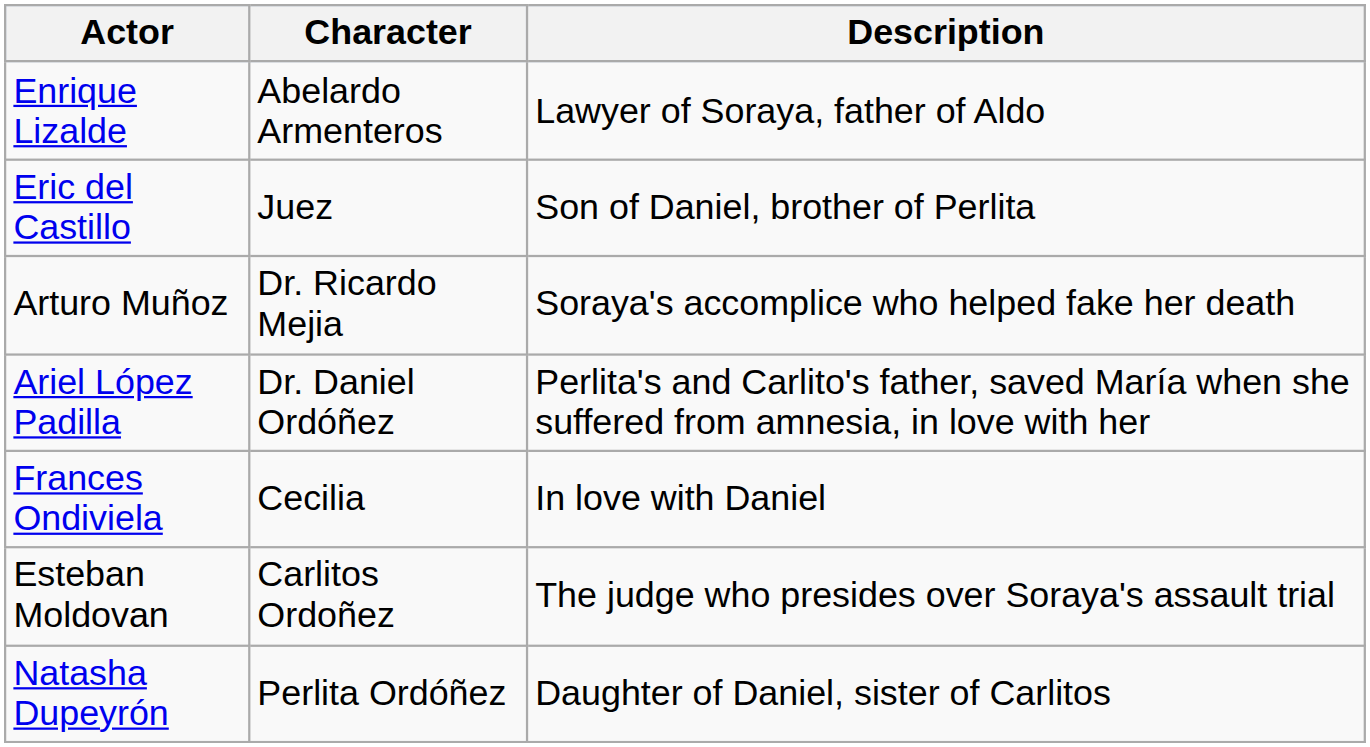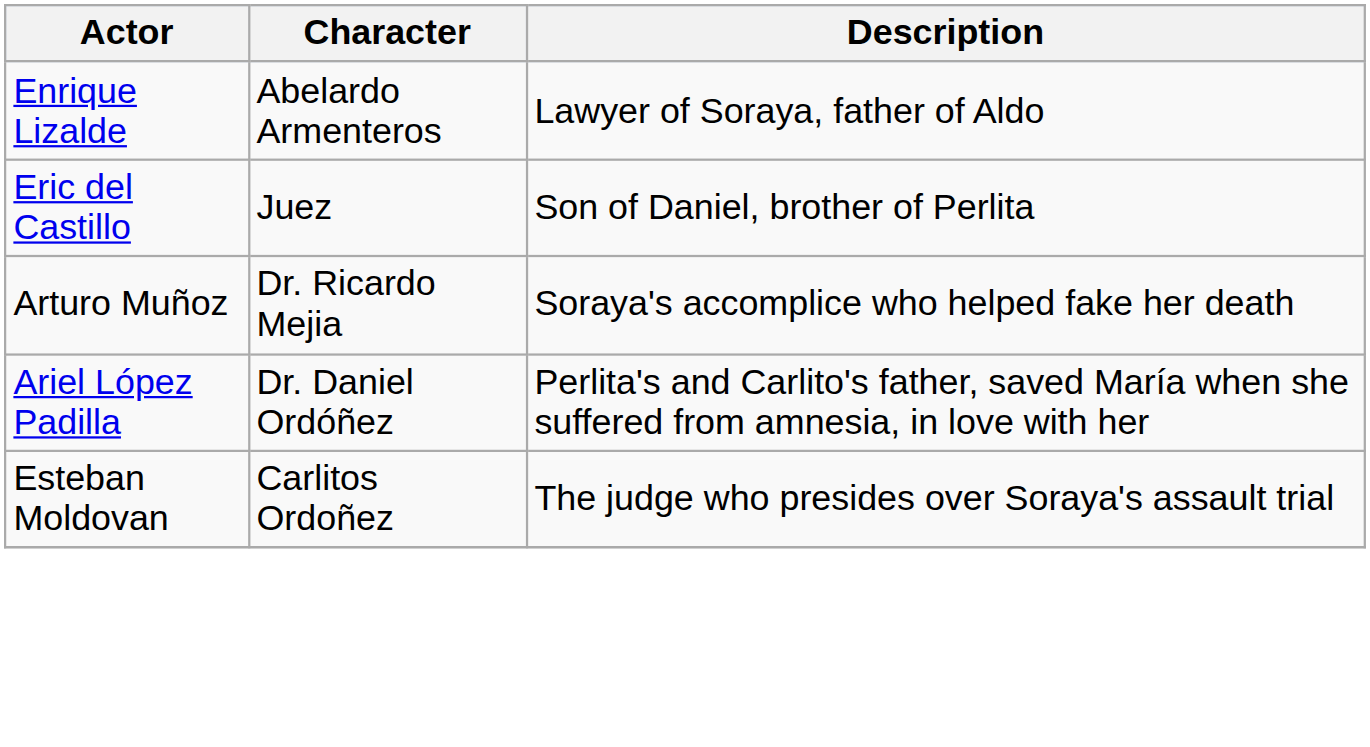- row: Frances Ondiviela | Cecilia | In love with Daniel
- row: Natasha Dupeyrón | Perlita Ordóñez | Daughter of Daniel, sister of Carlitos
